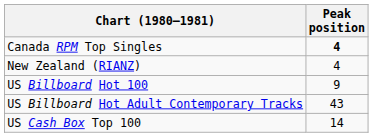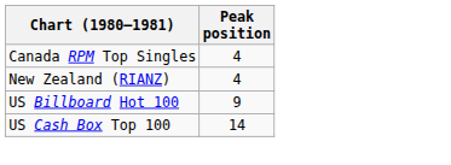Canada RPM Top Singles | Peak position: bold -> normal
- row: US Billboard Hot Adult Contemporary Tracks | 43
